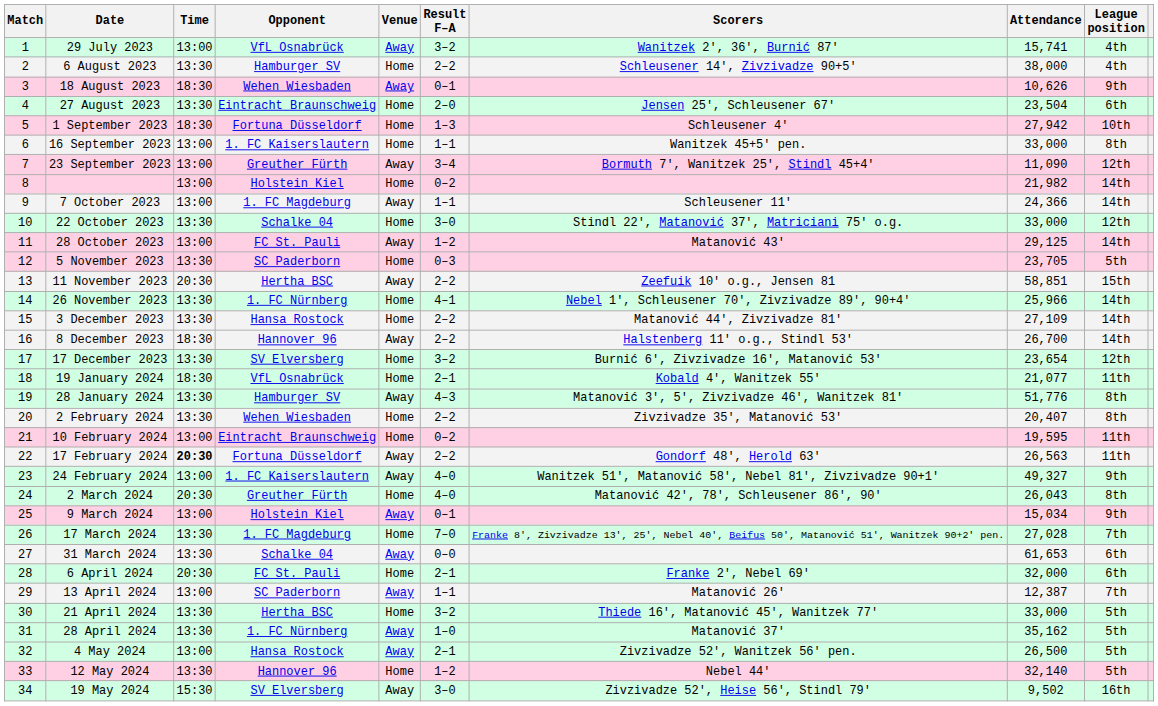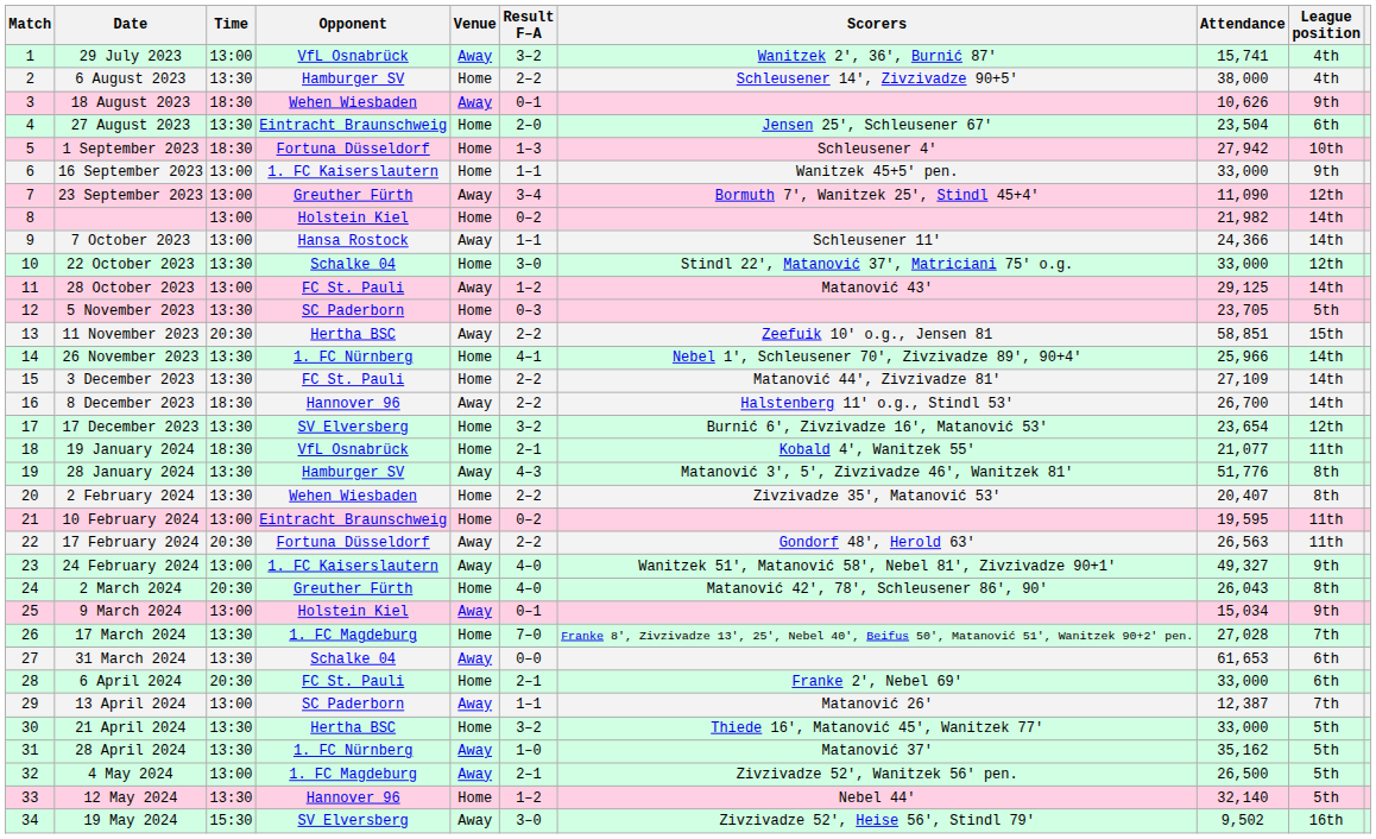16 September 2023 | League position: 8th -> 9th
7 October 2023 | Opponent: 1. FC Magdeburg -> Hansa Rostock
3 December 2023 | Opponent: Hansa Rostock -> FC St. Pauli
17 February 2024 | Time: bold -> normal
6 April 2024 | Attendance: 32,000 -> 33,000
4 May 2024 | Opponent: Hansa Rostock -> 1. FC Magdeburg
